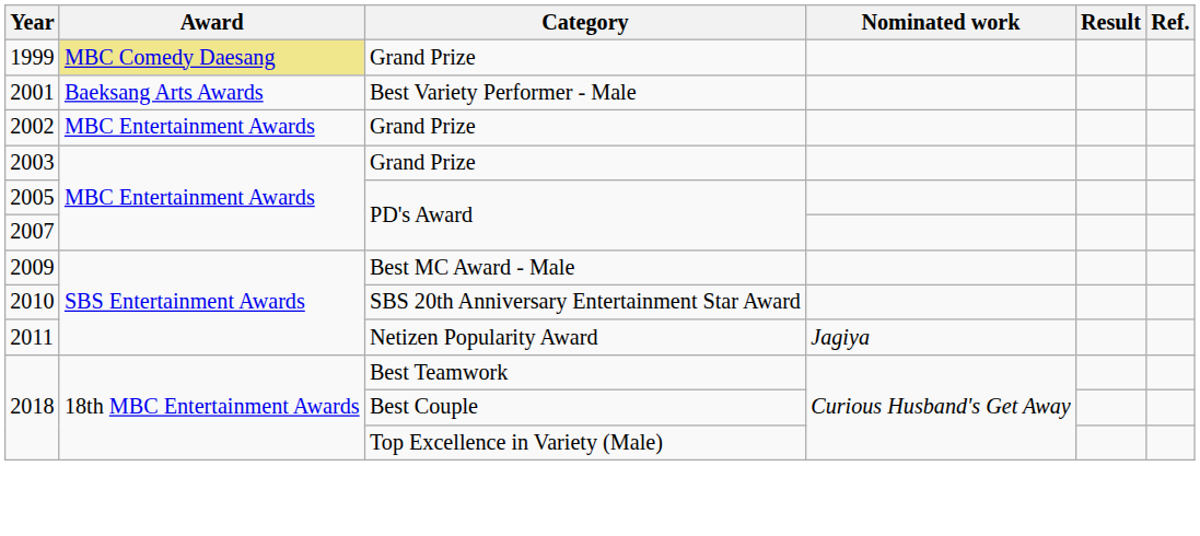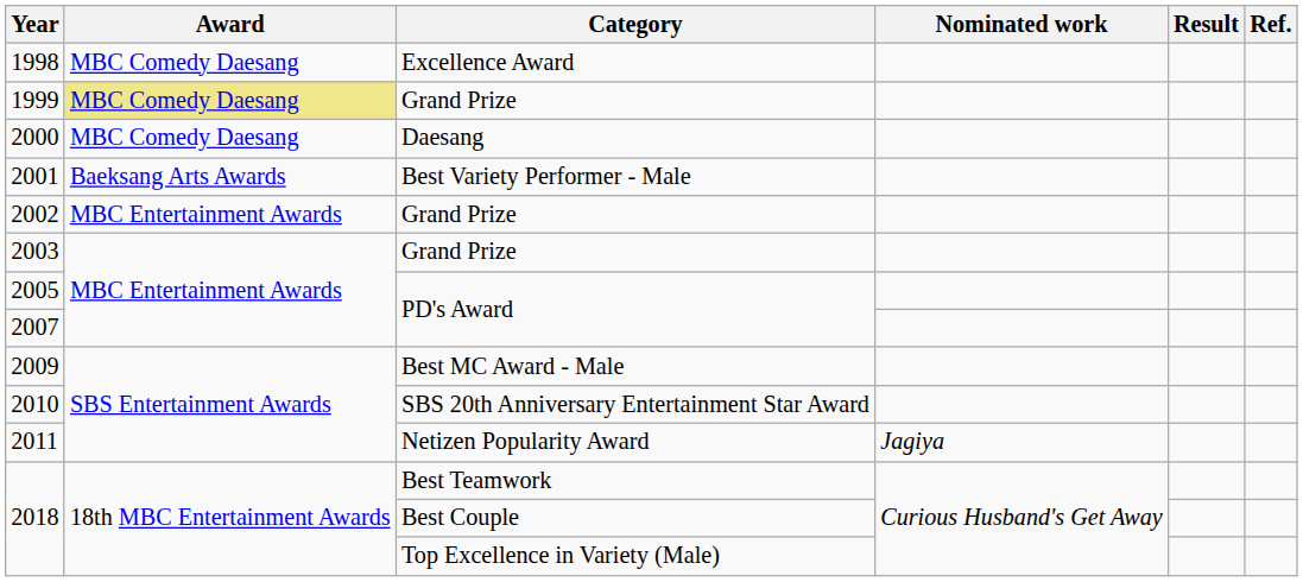+ row: 1998 | MBC Comedy Daesang | Excellence Award
+ row: 2000 | MBC Comedy Daesang | Daesang
